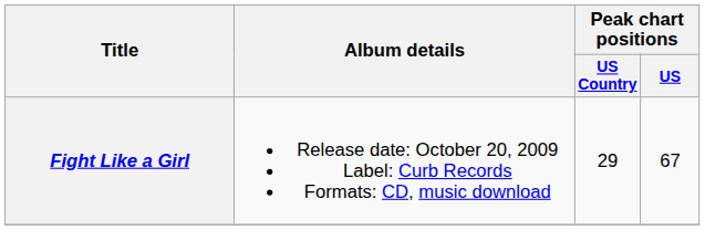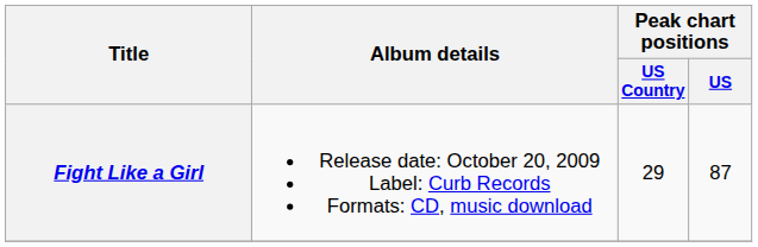Fight Like a Girl | Peak chart positions / US: 67 -> 87
